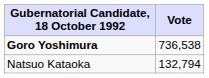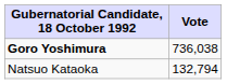Goro Yoshimura | Vote: 736,538 -> 736,038
